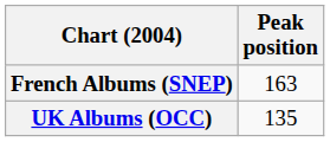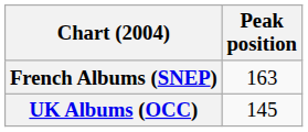UK Albums (OCC) | Peak position: 135 -> 145
